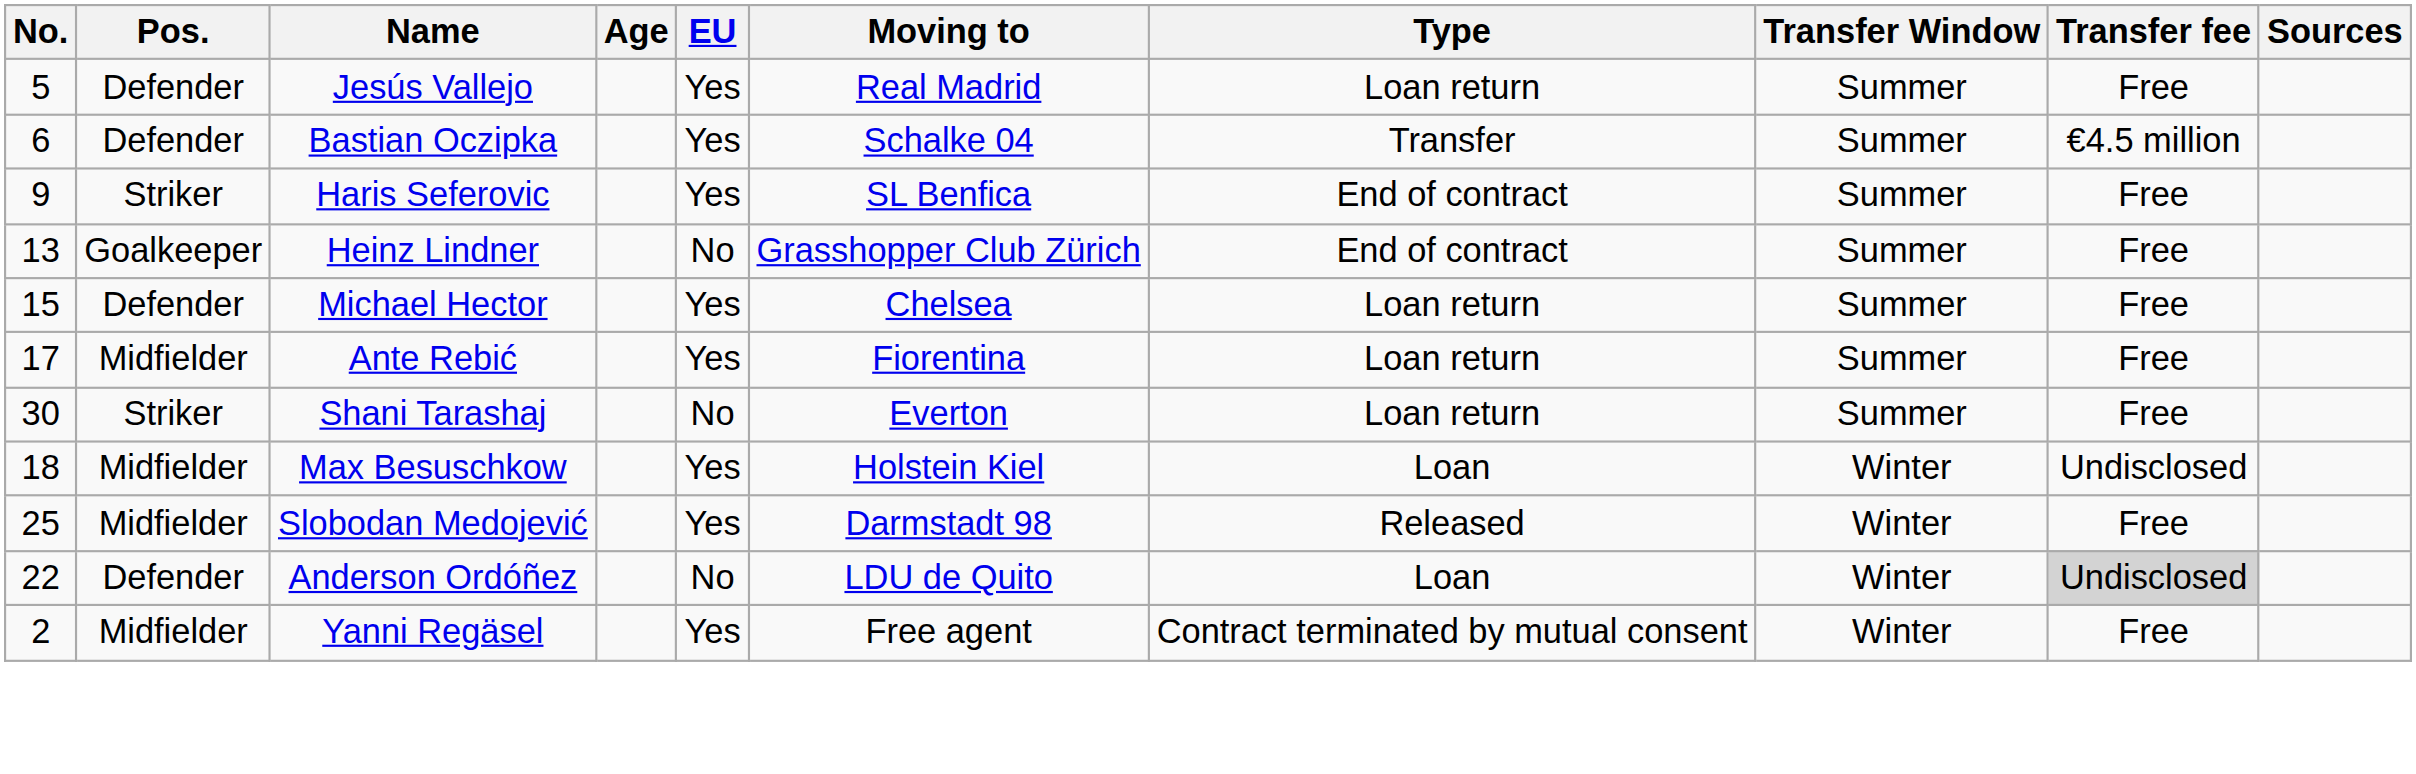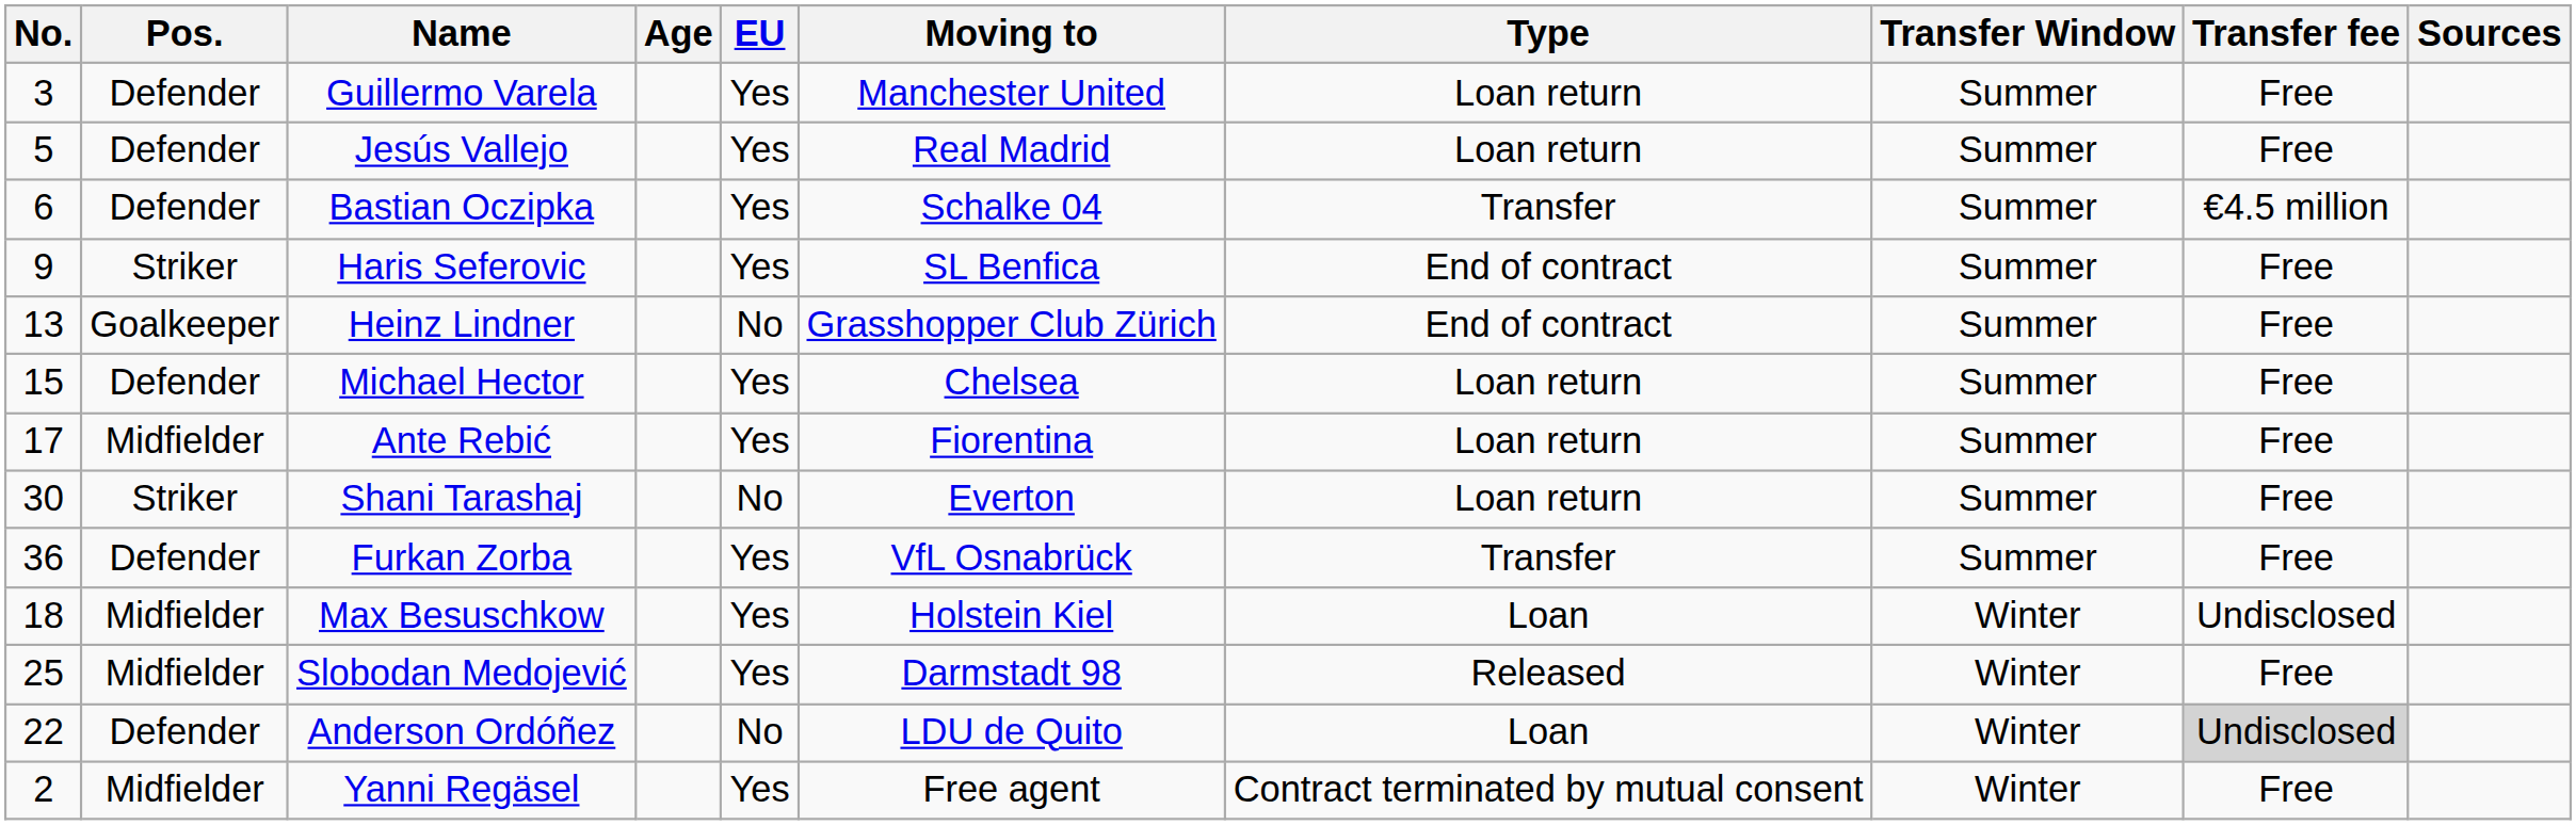+ row: 3 | Defender | Guillermo Varela | Yes | Manchester United | Loan return | Summer | Free
+ row: 36 | Defender | Furkan Zorba | Yes | VfL Osnabrück | Transfer | Summer | Free
